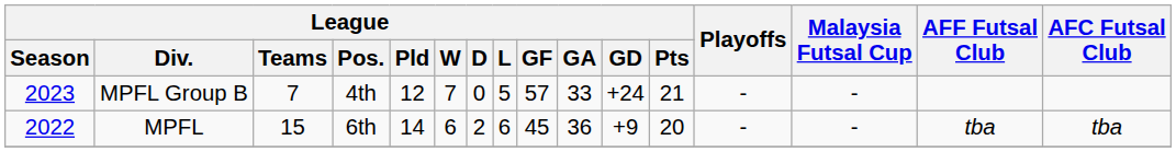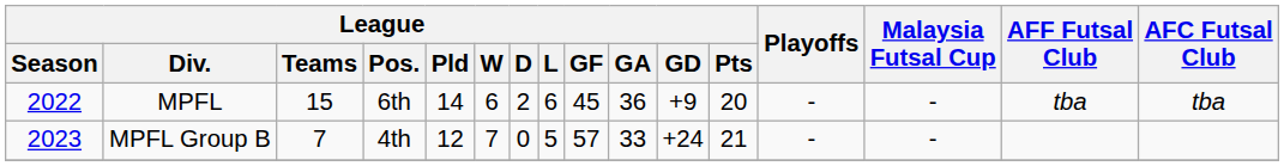rows swapped: MPFL <-> MPFL Group B
